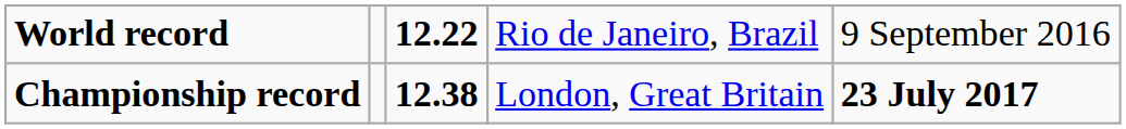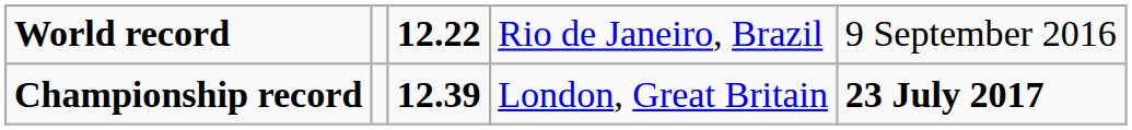Championship record | column 3: 12.38 -> 12.39
